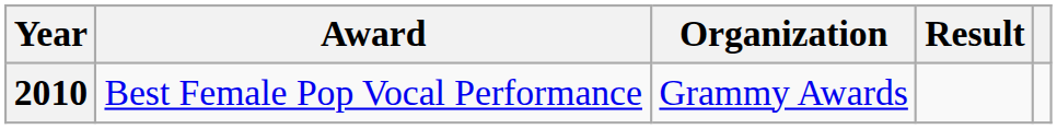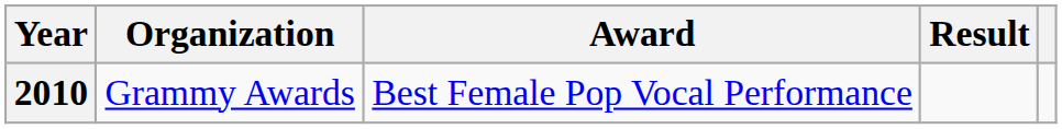columns swapped: Organization <-> Award
